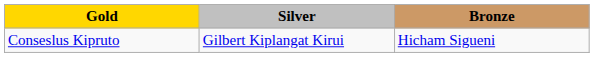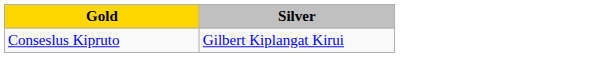- column: Bronze | Hicham Sigueni
